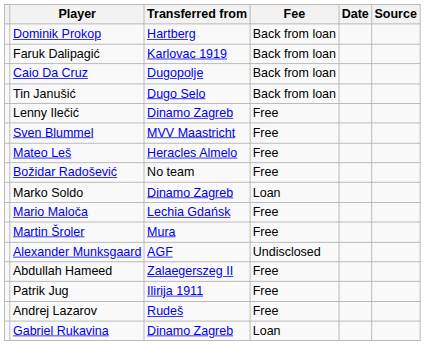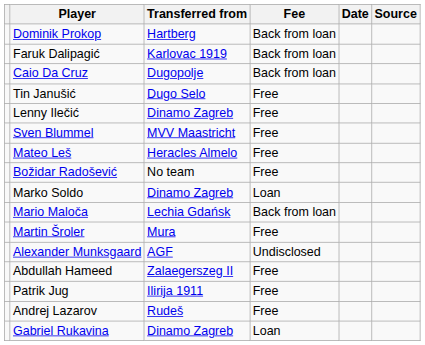Tin Janušić | Fee: Back from loan -> Free
Mario Maloča | Fee: Free -> Back from loan
